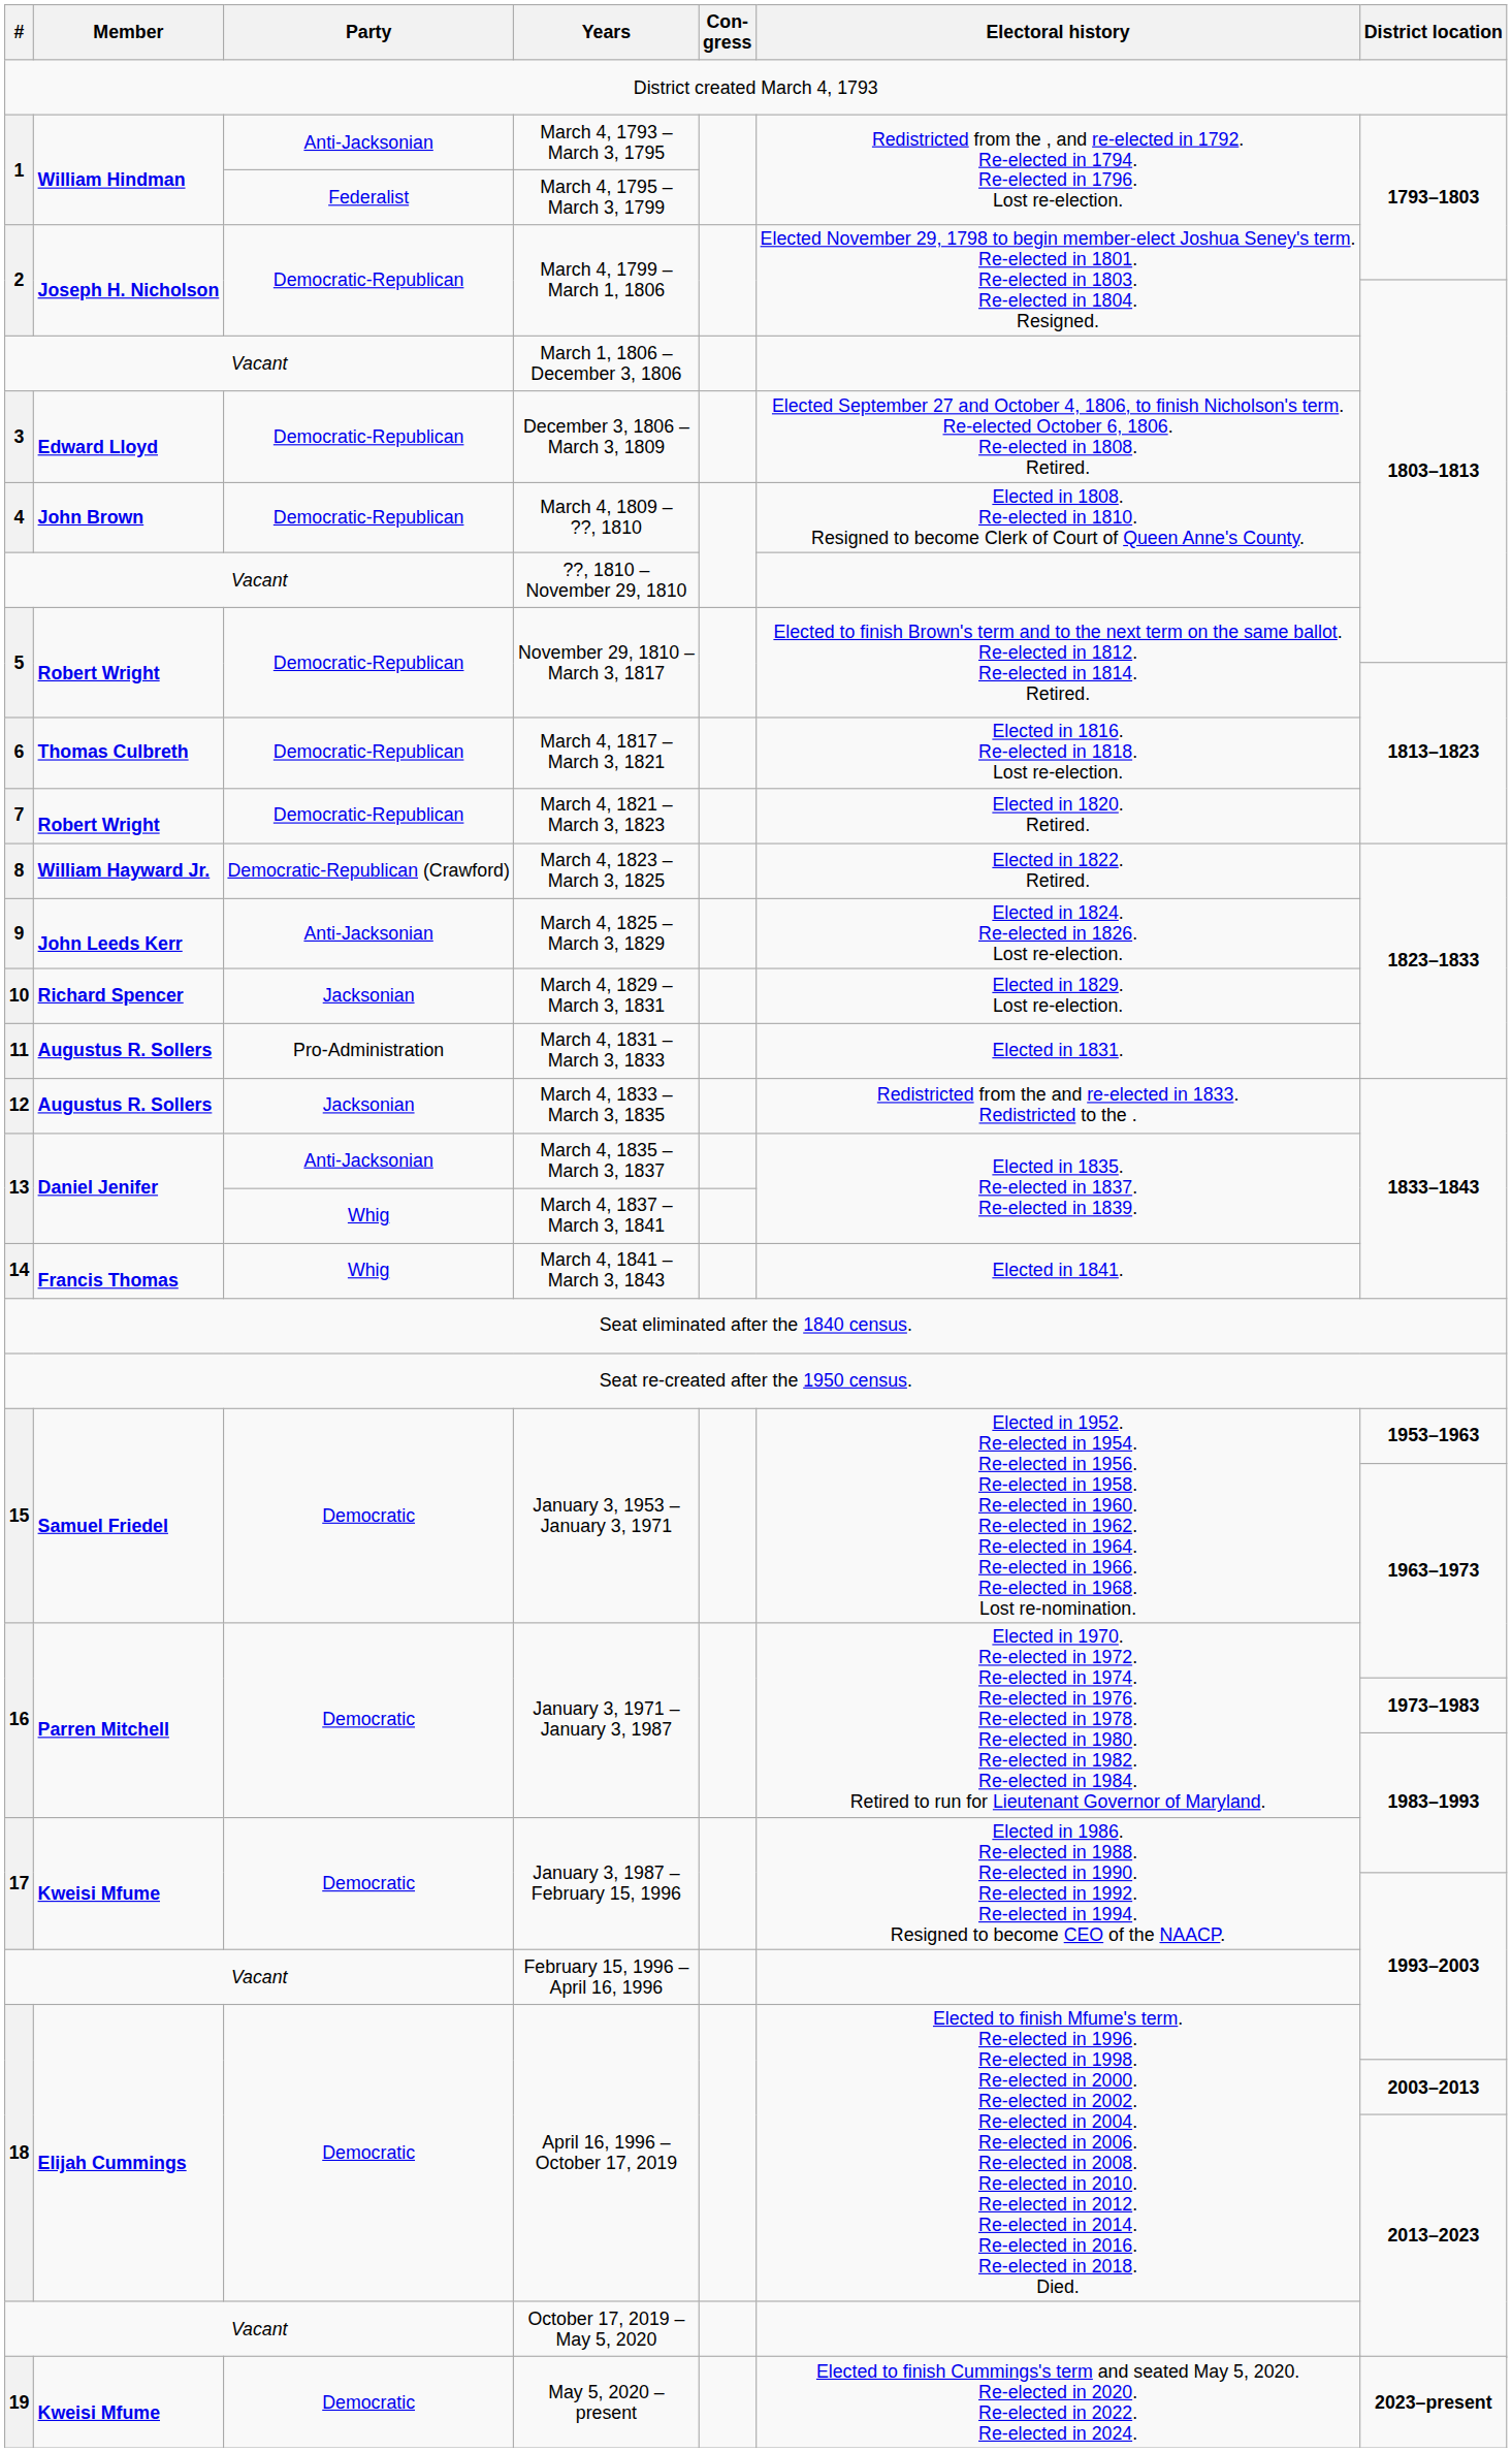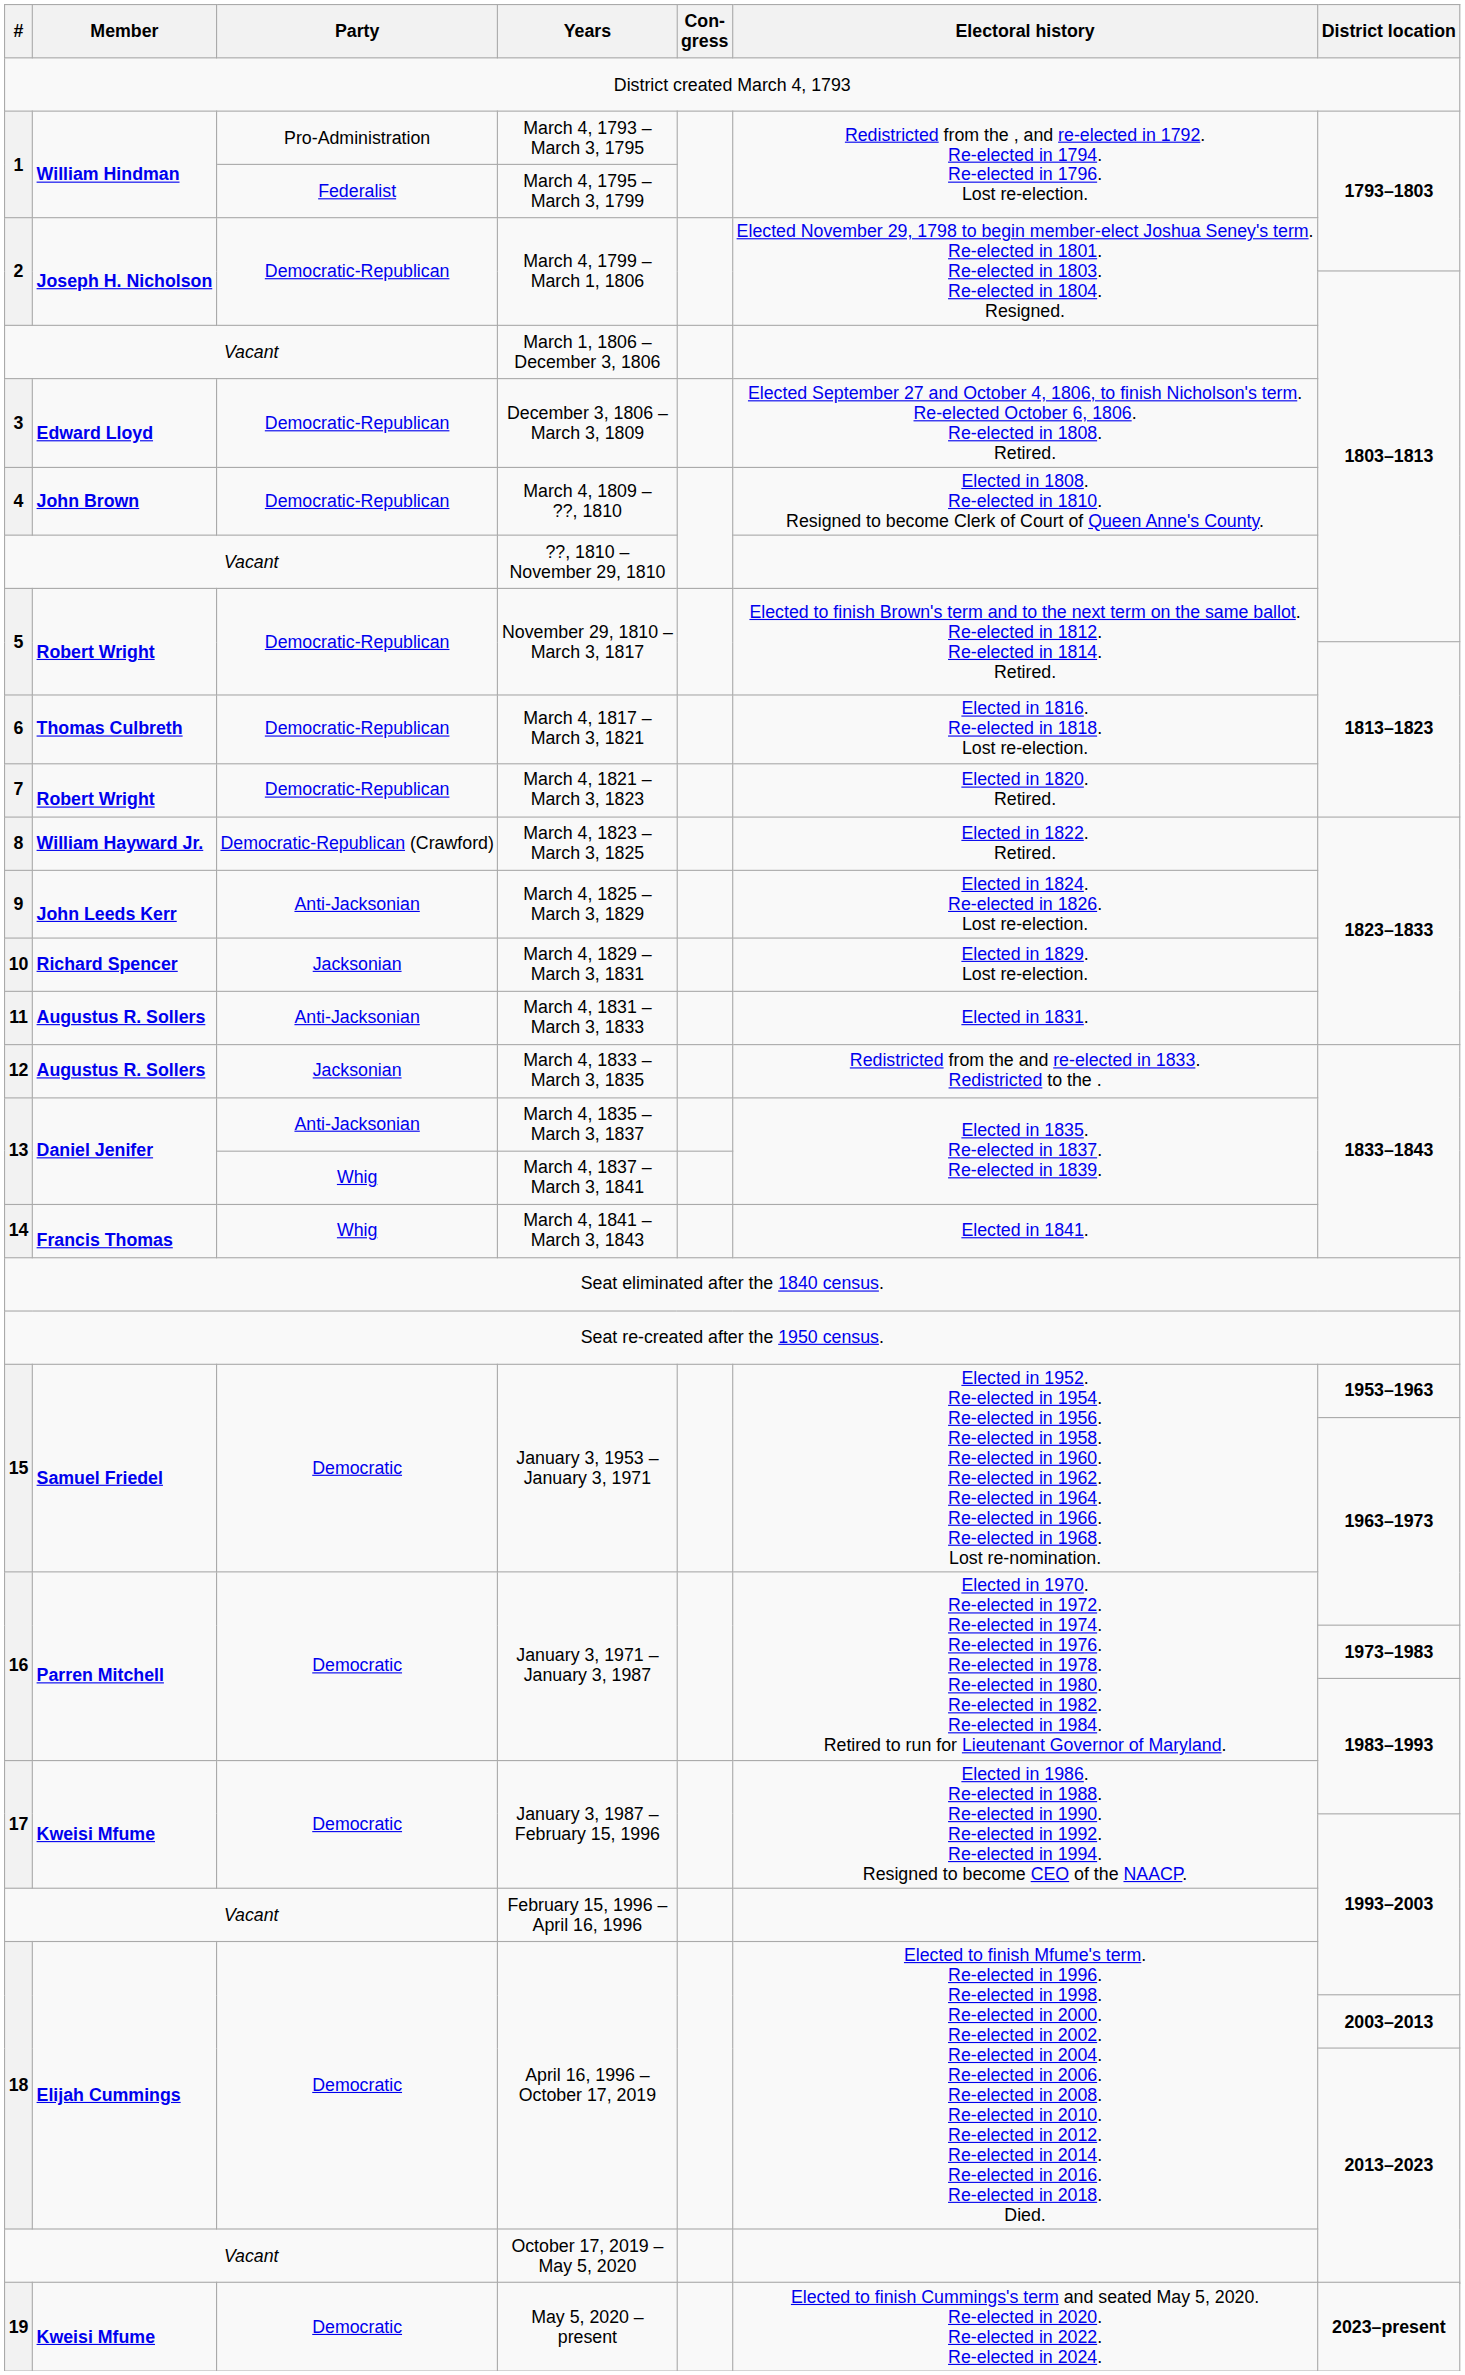March 4, 1793 – March 3, 1795 | Party: Anti-Jacksonian -> Pro-Administration
March 4, 1831 – March 3, 1833 | Party: Pro-Administration -> Anti-Jacksonian
